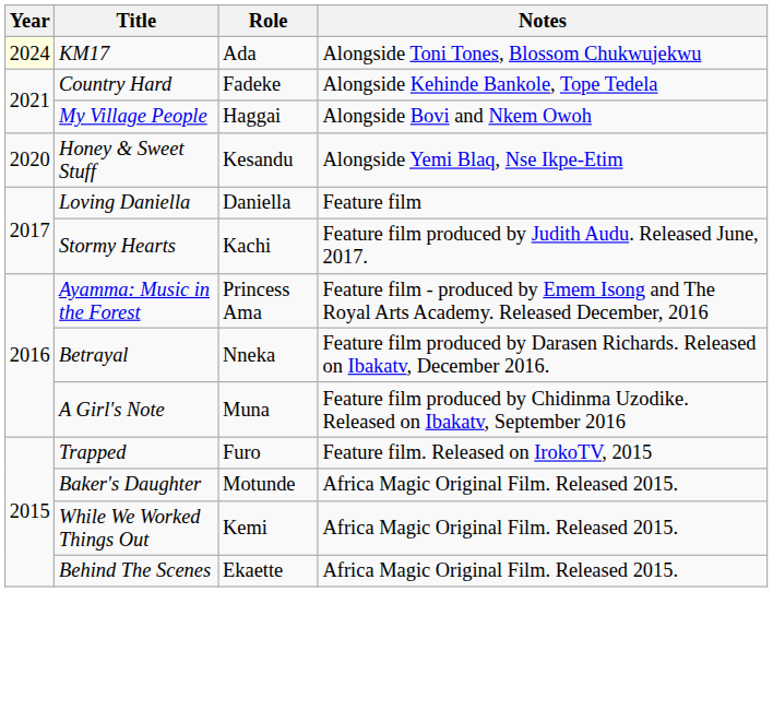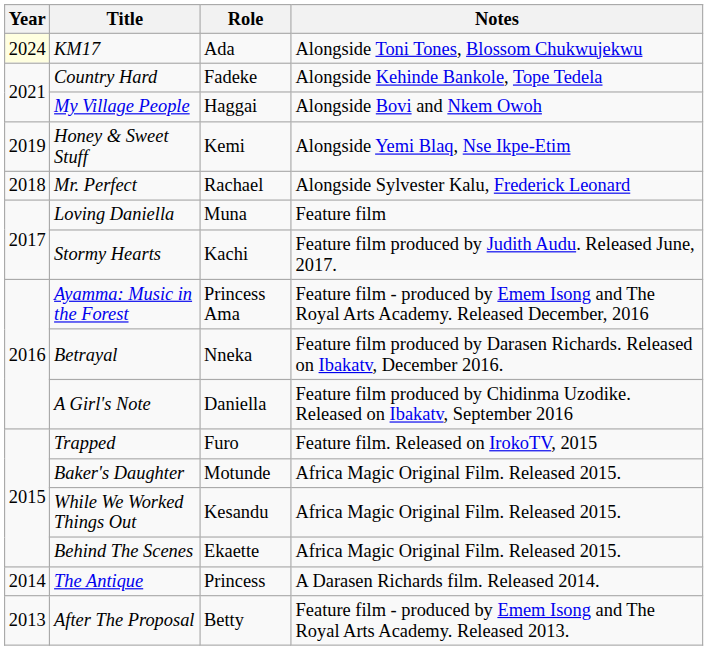Honey & Sweet Stuff | Year: 2020 -> 2019
Honey & Sweet Stuff | Role: Kesandu -> Kemi
+ row: 2018 | Mr. Perfect | Rachael | Alongside Sylvester Kalu, Frederick Leonard
Loving Daniella | Role: Daniella -> Muna
A Girl's Note | Role: Muna -> Daniella
While We Worked Things Out | Role: Kemi -> Kesandu
+ row: 2014 | The Antique | Princess | A Darasen Richards film. Released 2014.
+ row: 2013 | After The Proposal | Betty | Feature film - produced by Emem Isong and The Royal Arts Academy. Released 2013.
